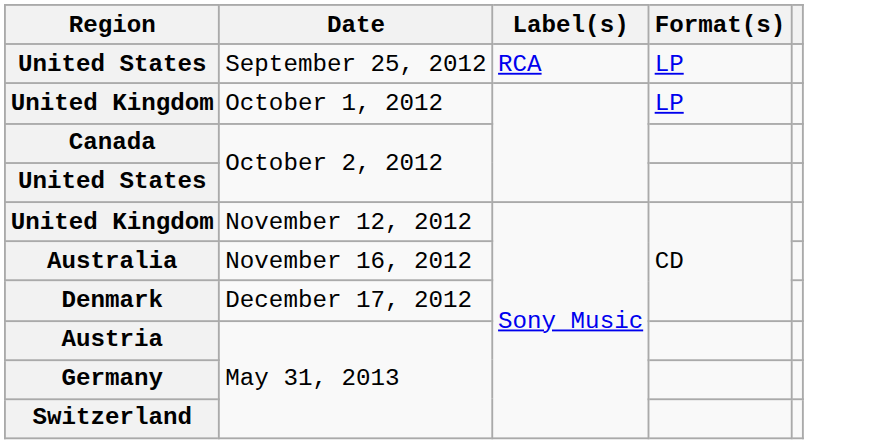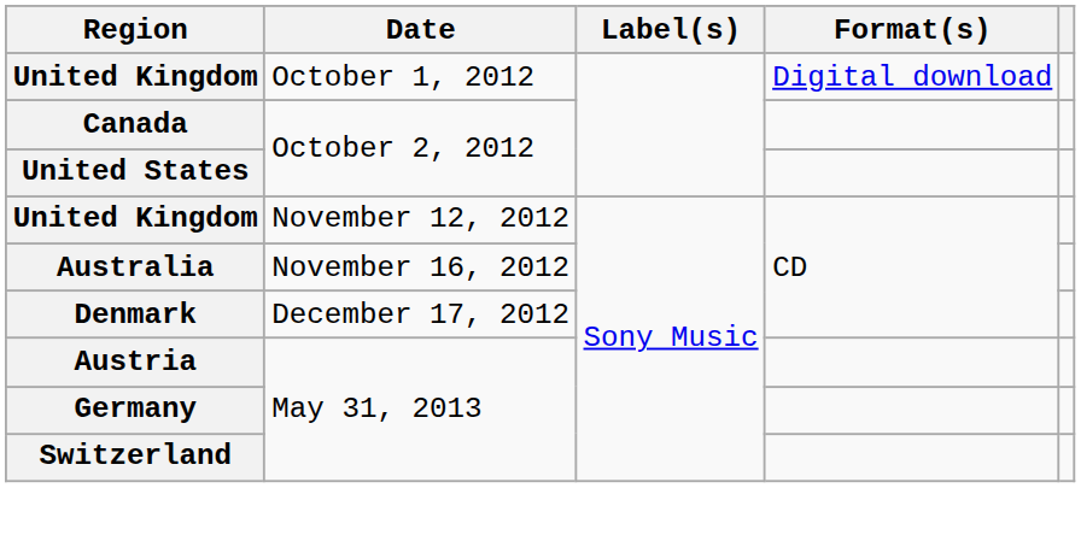- row: United States | September 25, 2012 | RCA | LP
United Kingdom / October 1, 2012 | Format(s): LP -> Digital download
